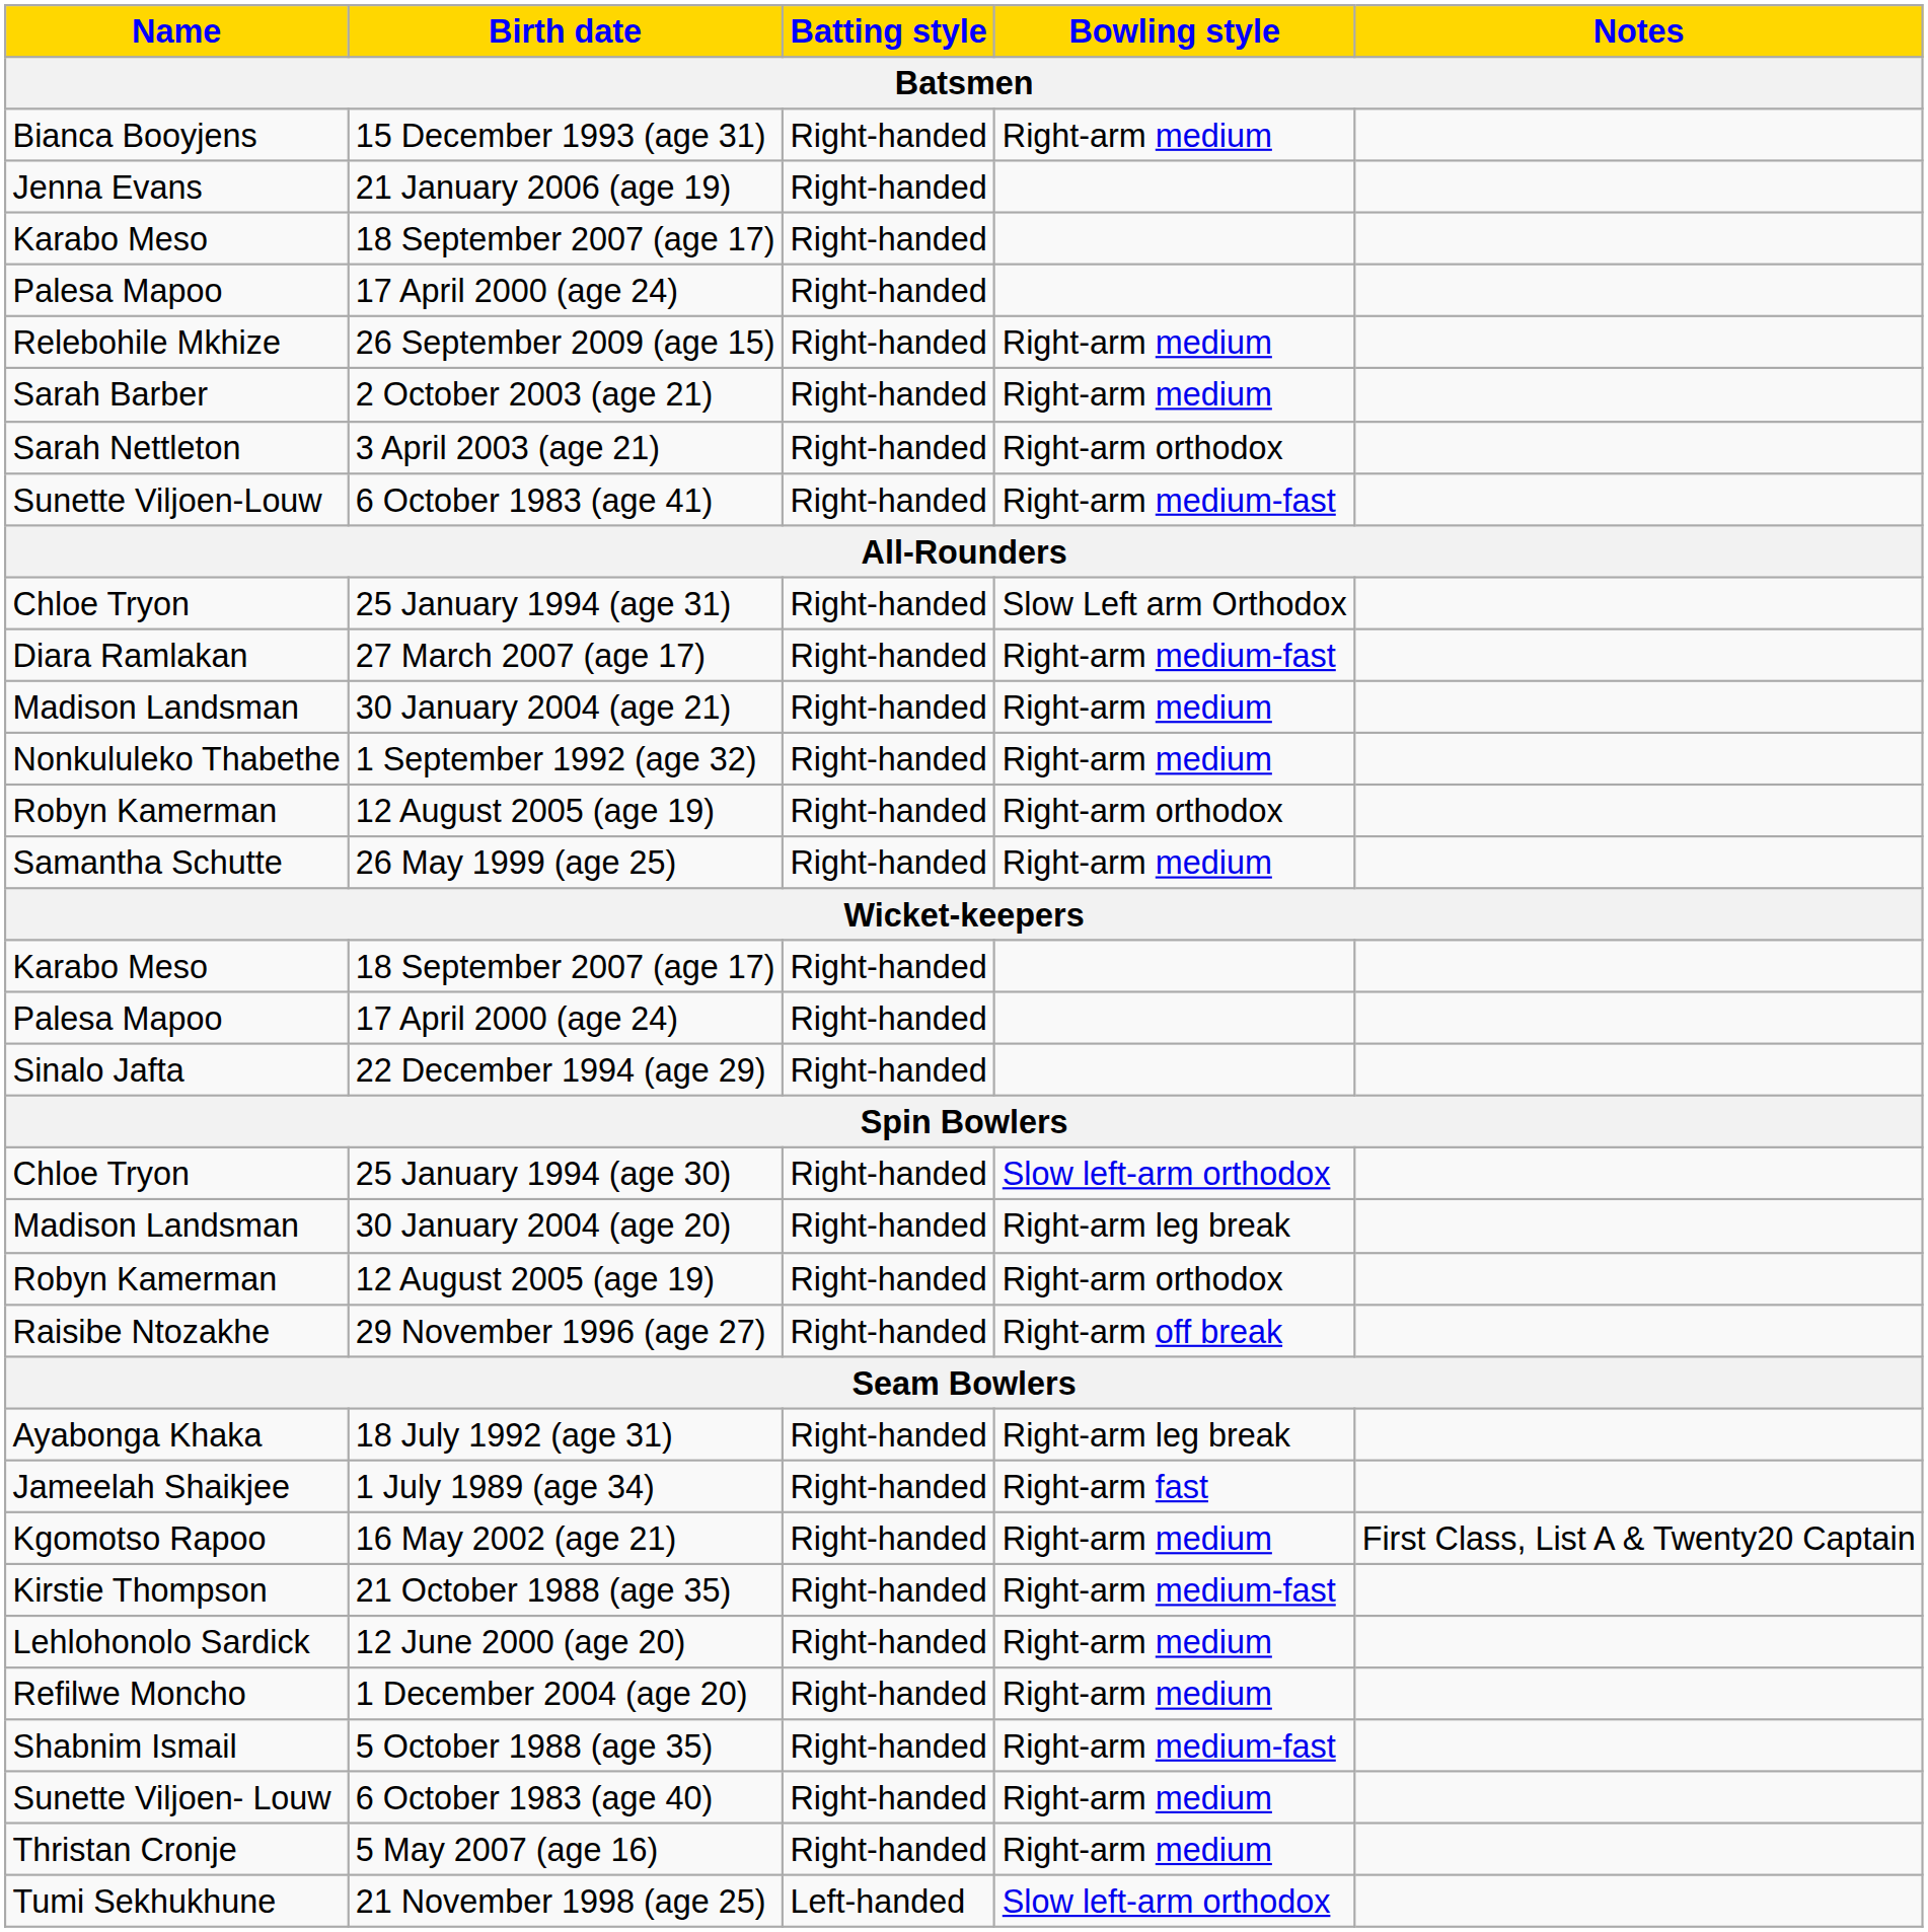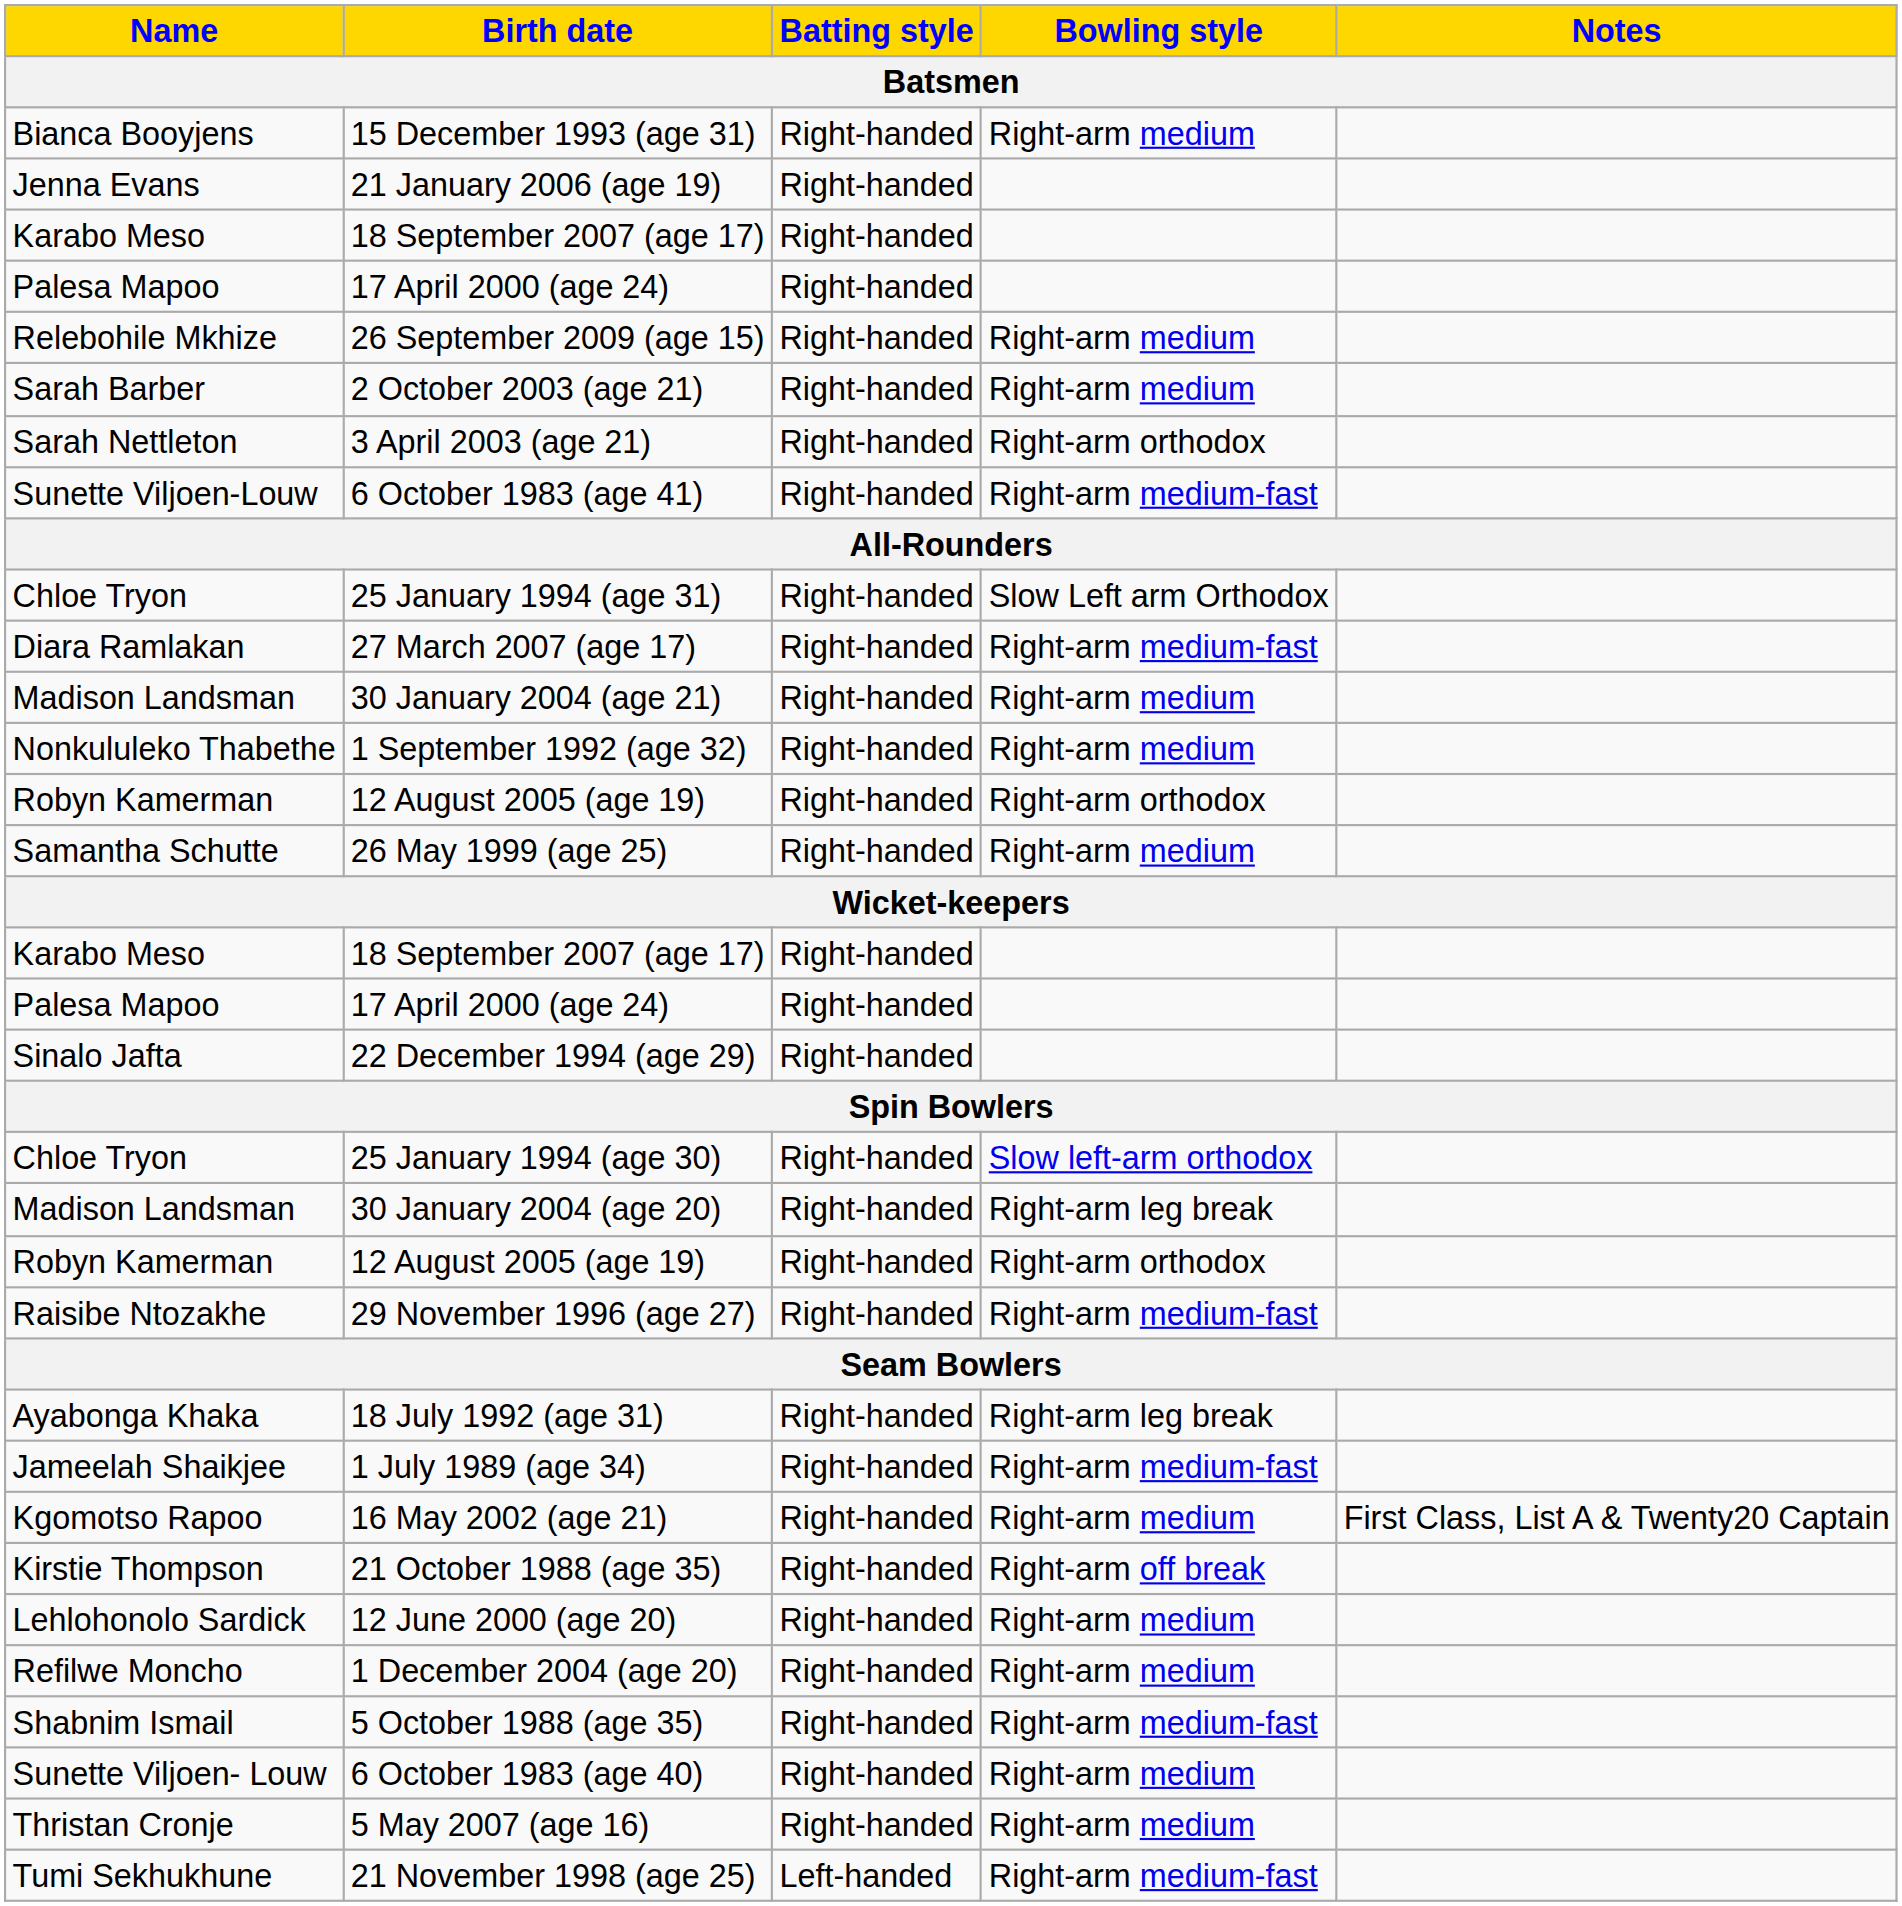29 November 1996 (age 27) | Bowling style: Right-arm off break -> Right-arm medium-fast
1 July 1989 (age 34) | Bowling style: Right-arm fast -> Right-arm medium-fast
21 October 1988 (age 35) | Bowling style: Right-arm medium-fast -> Right-arm off break
21 November 1998 (age 25) | Bowling style: Slow left-arm orthodox -> Right-arm medium-fast
